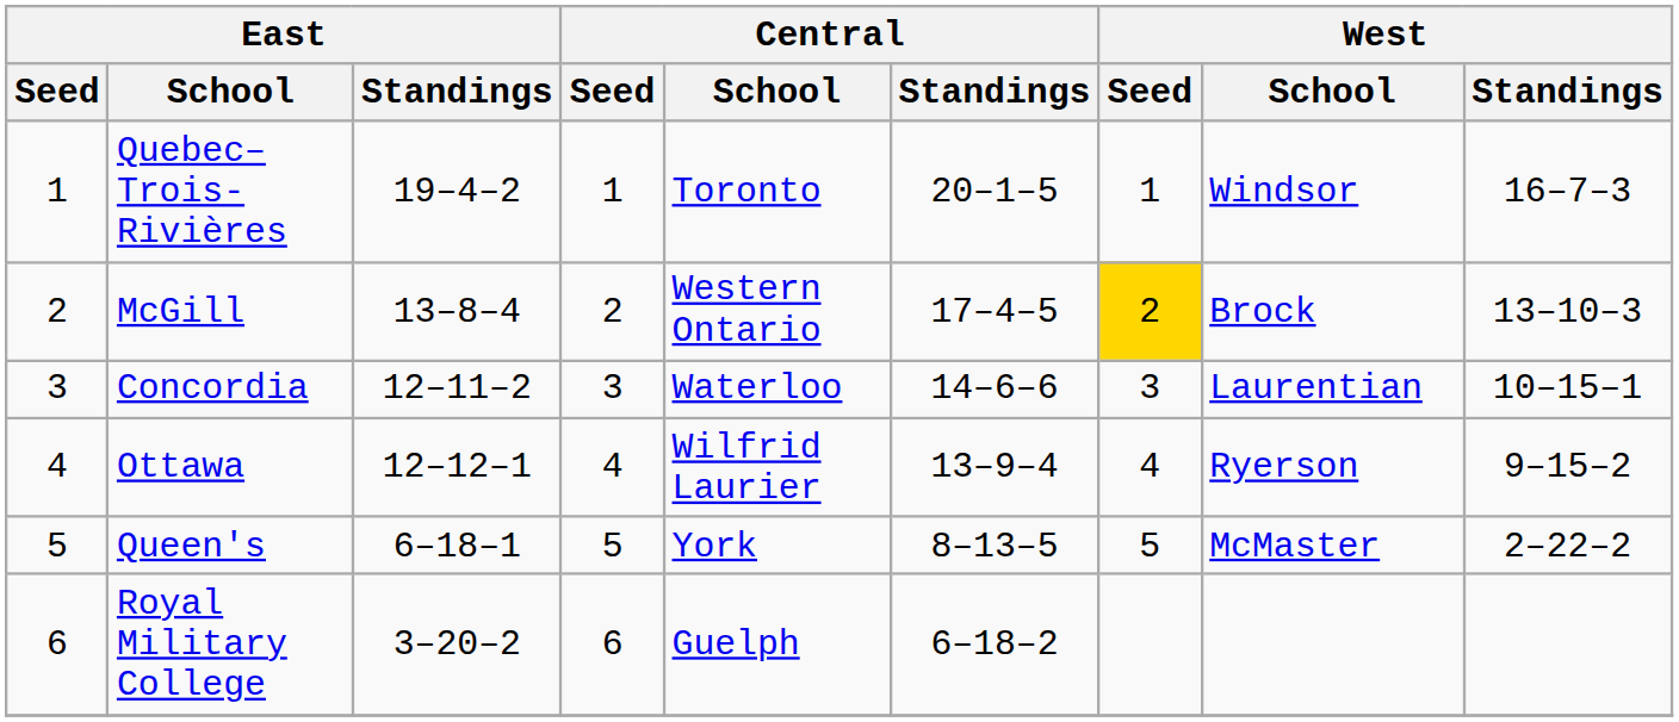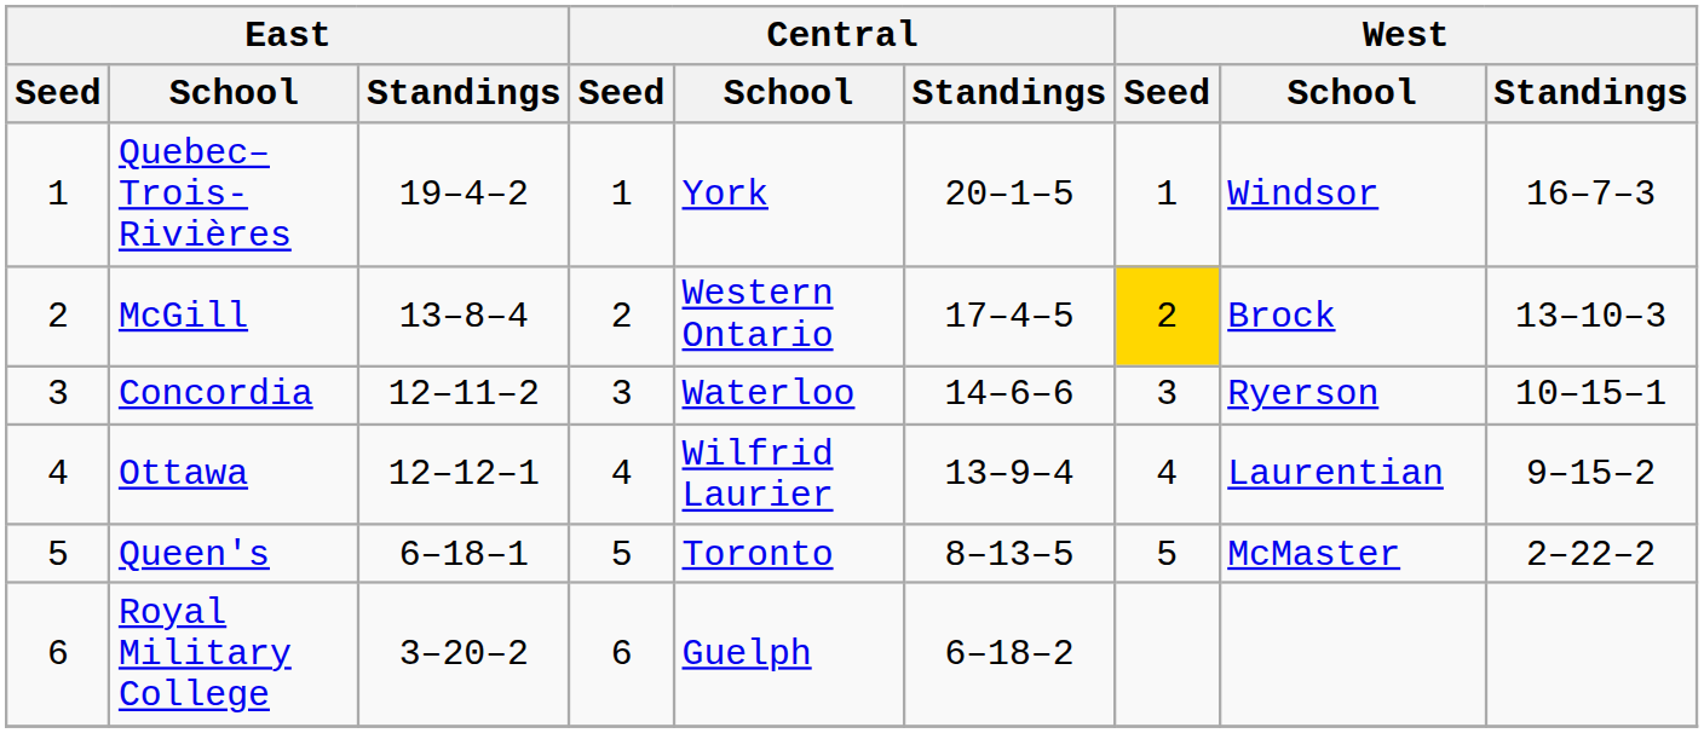Quebec–Trois-Rivières | Central / School: Toronto -> York
Concordia | West / School: Laurentian -> Ryerson
Ottawa | West / School: Ryerson -> Laurentian
Queen's | Central / School: York -> Toronto
